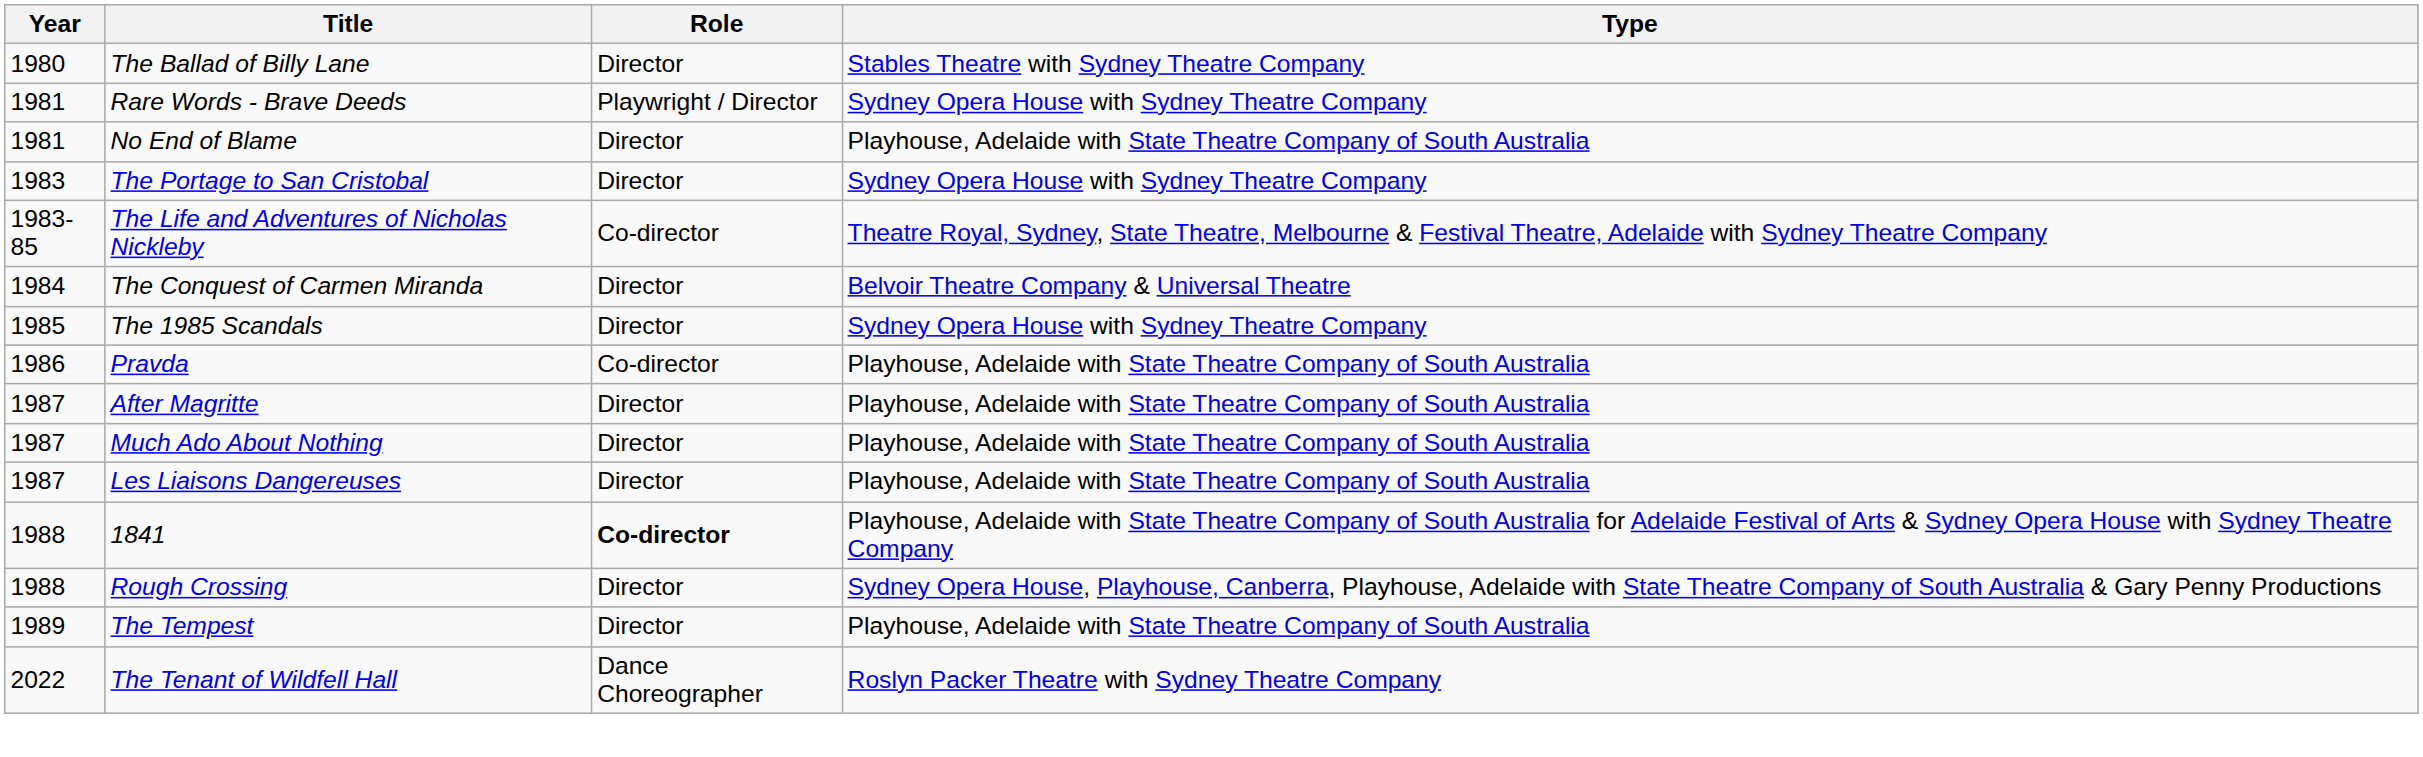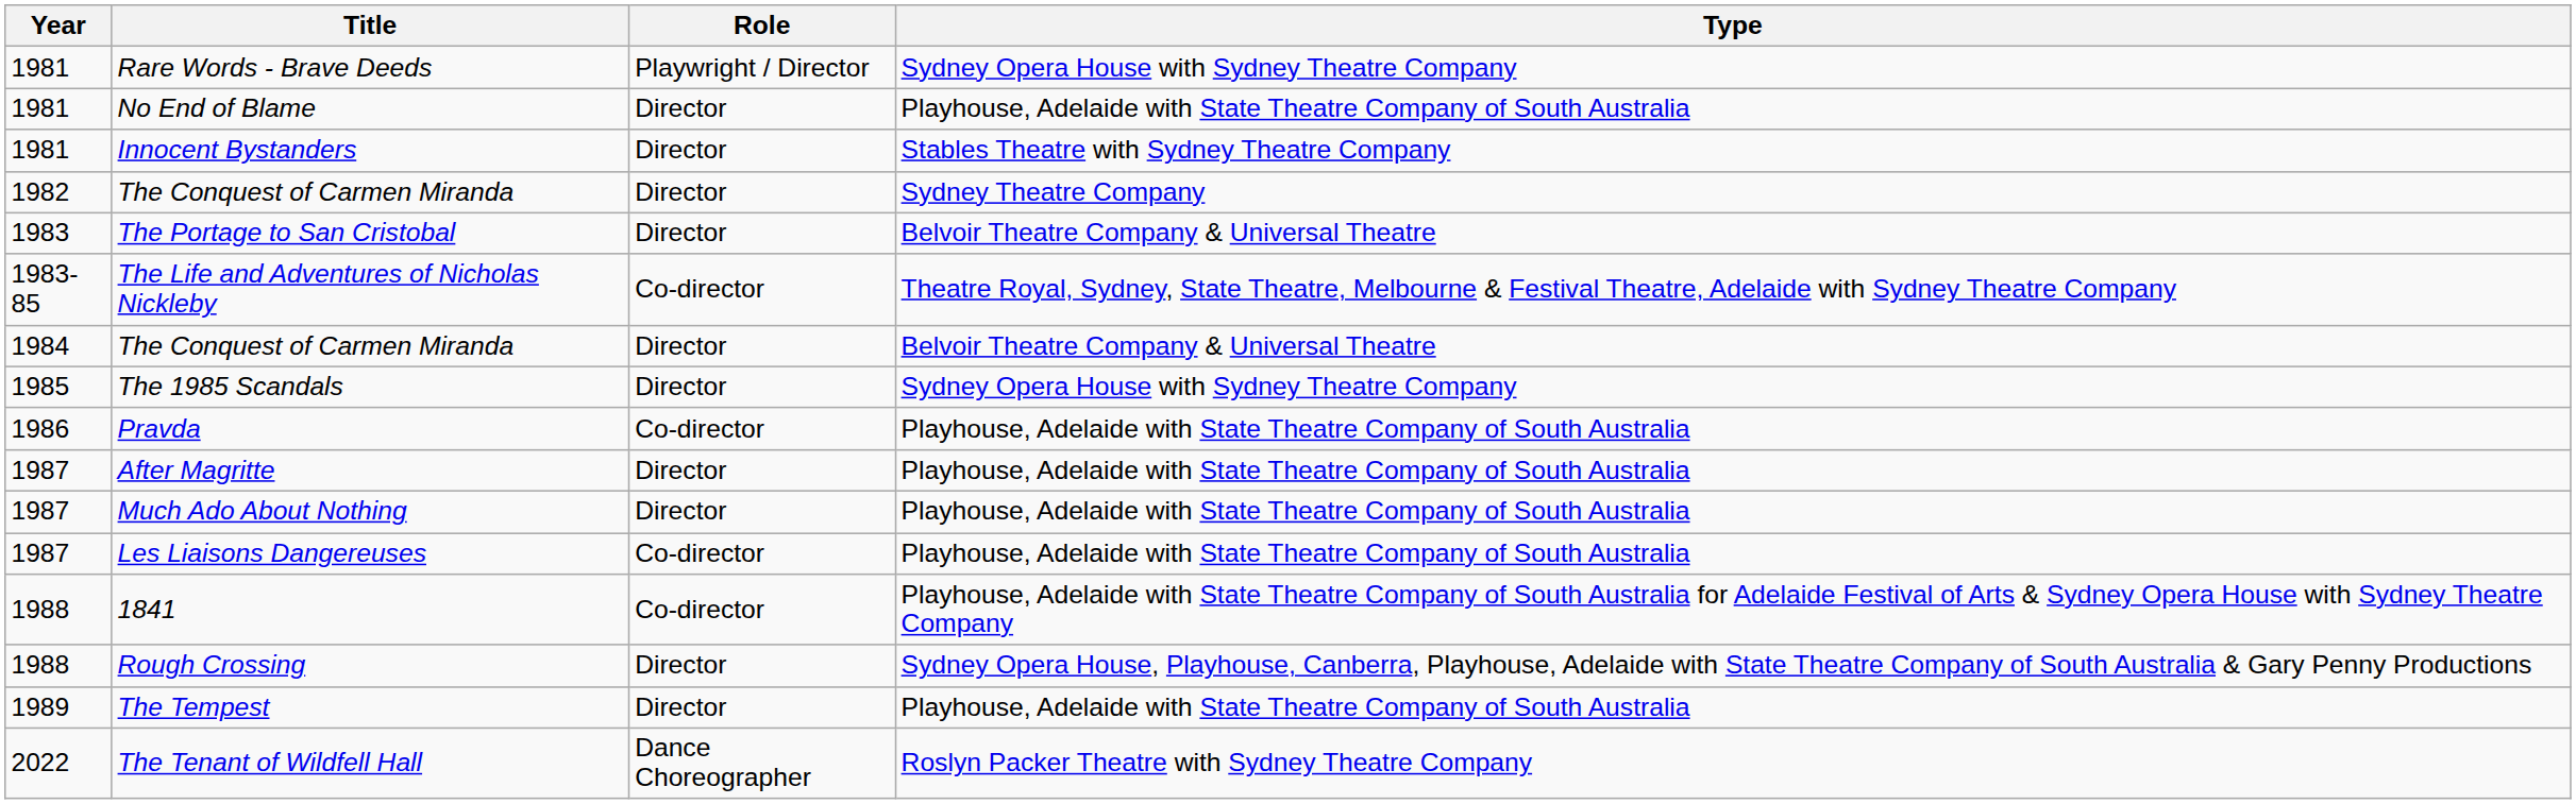- row: 1980 | The Ballad of Billy Lane | Director | Stables Theatre with Sydney Theatre Company
+ row: 1981 | Innocent Bystanders | Director | Stables Theatre with Sydney Theatre Company
+ row: 1982 | The Conquest of Carmen Miranda | Director | Sydney Theatre Company
The Portage to San Cristobal | Type: Sydney Opera House with Sydney Theatre Company -> Belvoir Theatre Company & Universal Theatre
Les Liaisons Dangereuses | Role: Director -> Co-director
1841 | Role: bold -> normal
